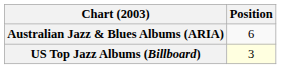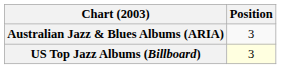Australian Jazz & Blues Albums (ARIA) | Position: 6 -> 3
